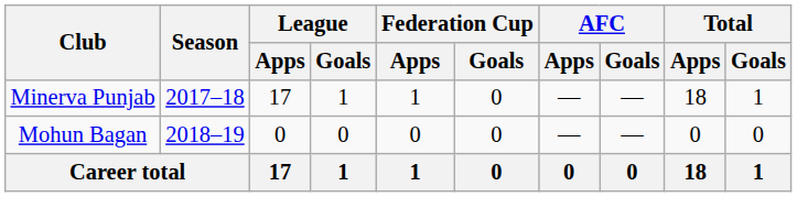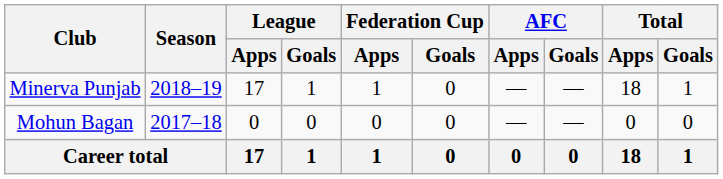Minerva Punjab | Season: 2017–18 -> 2018–19
Mohun Bagan | Season: 2018–19 -> 2017–18
